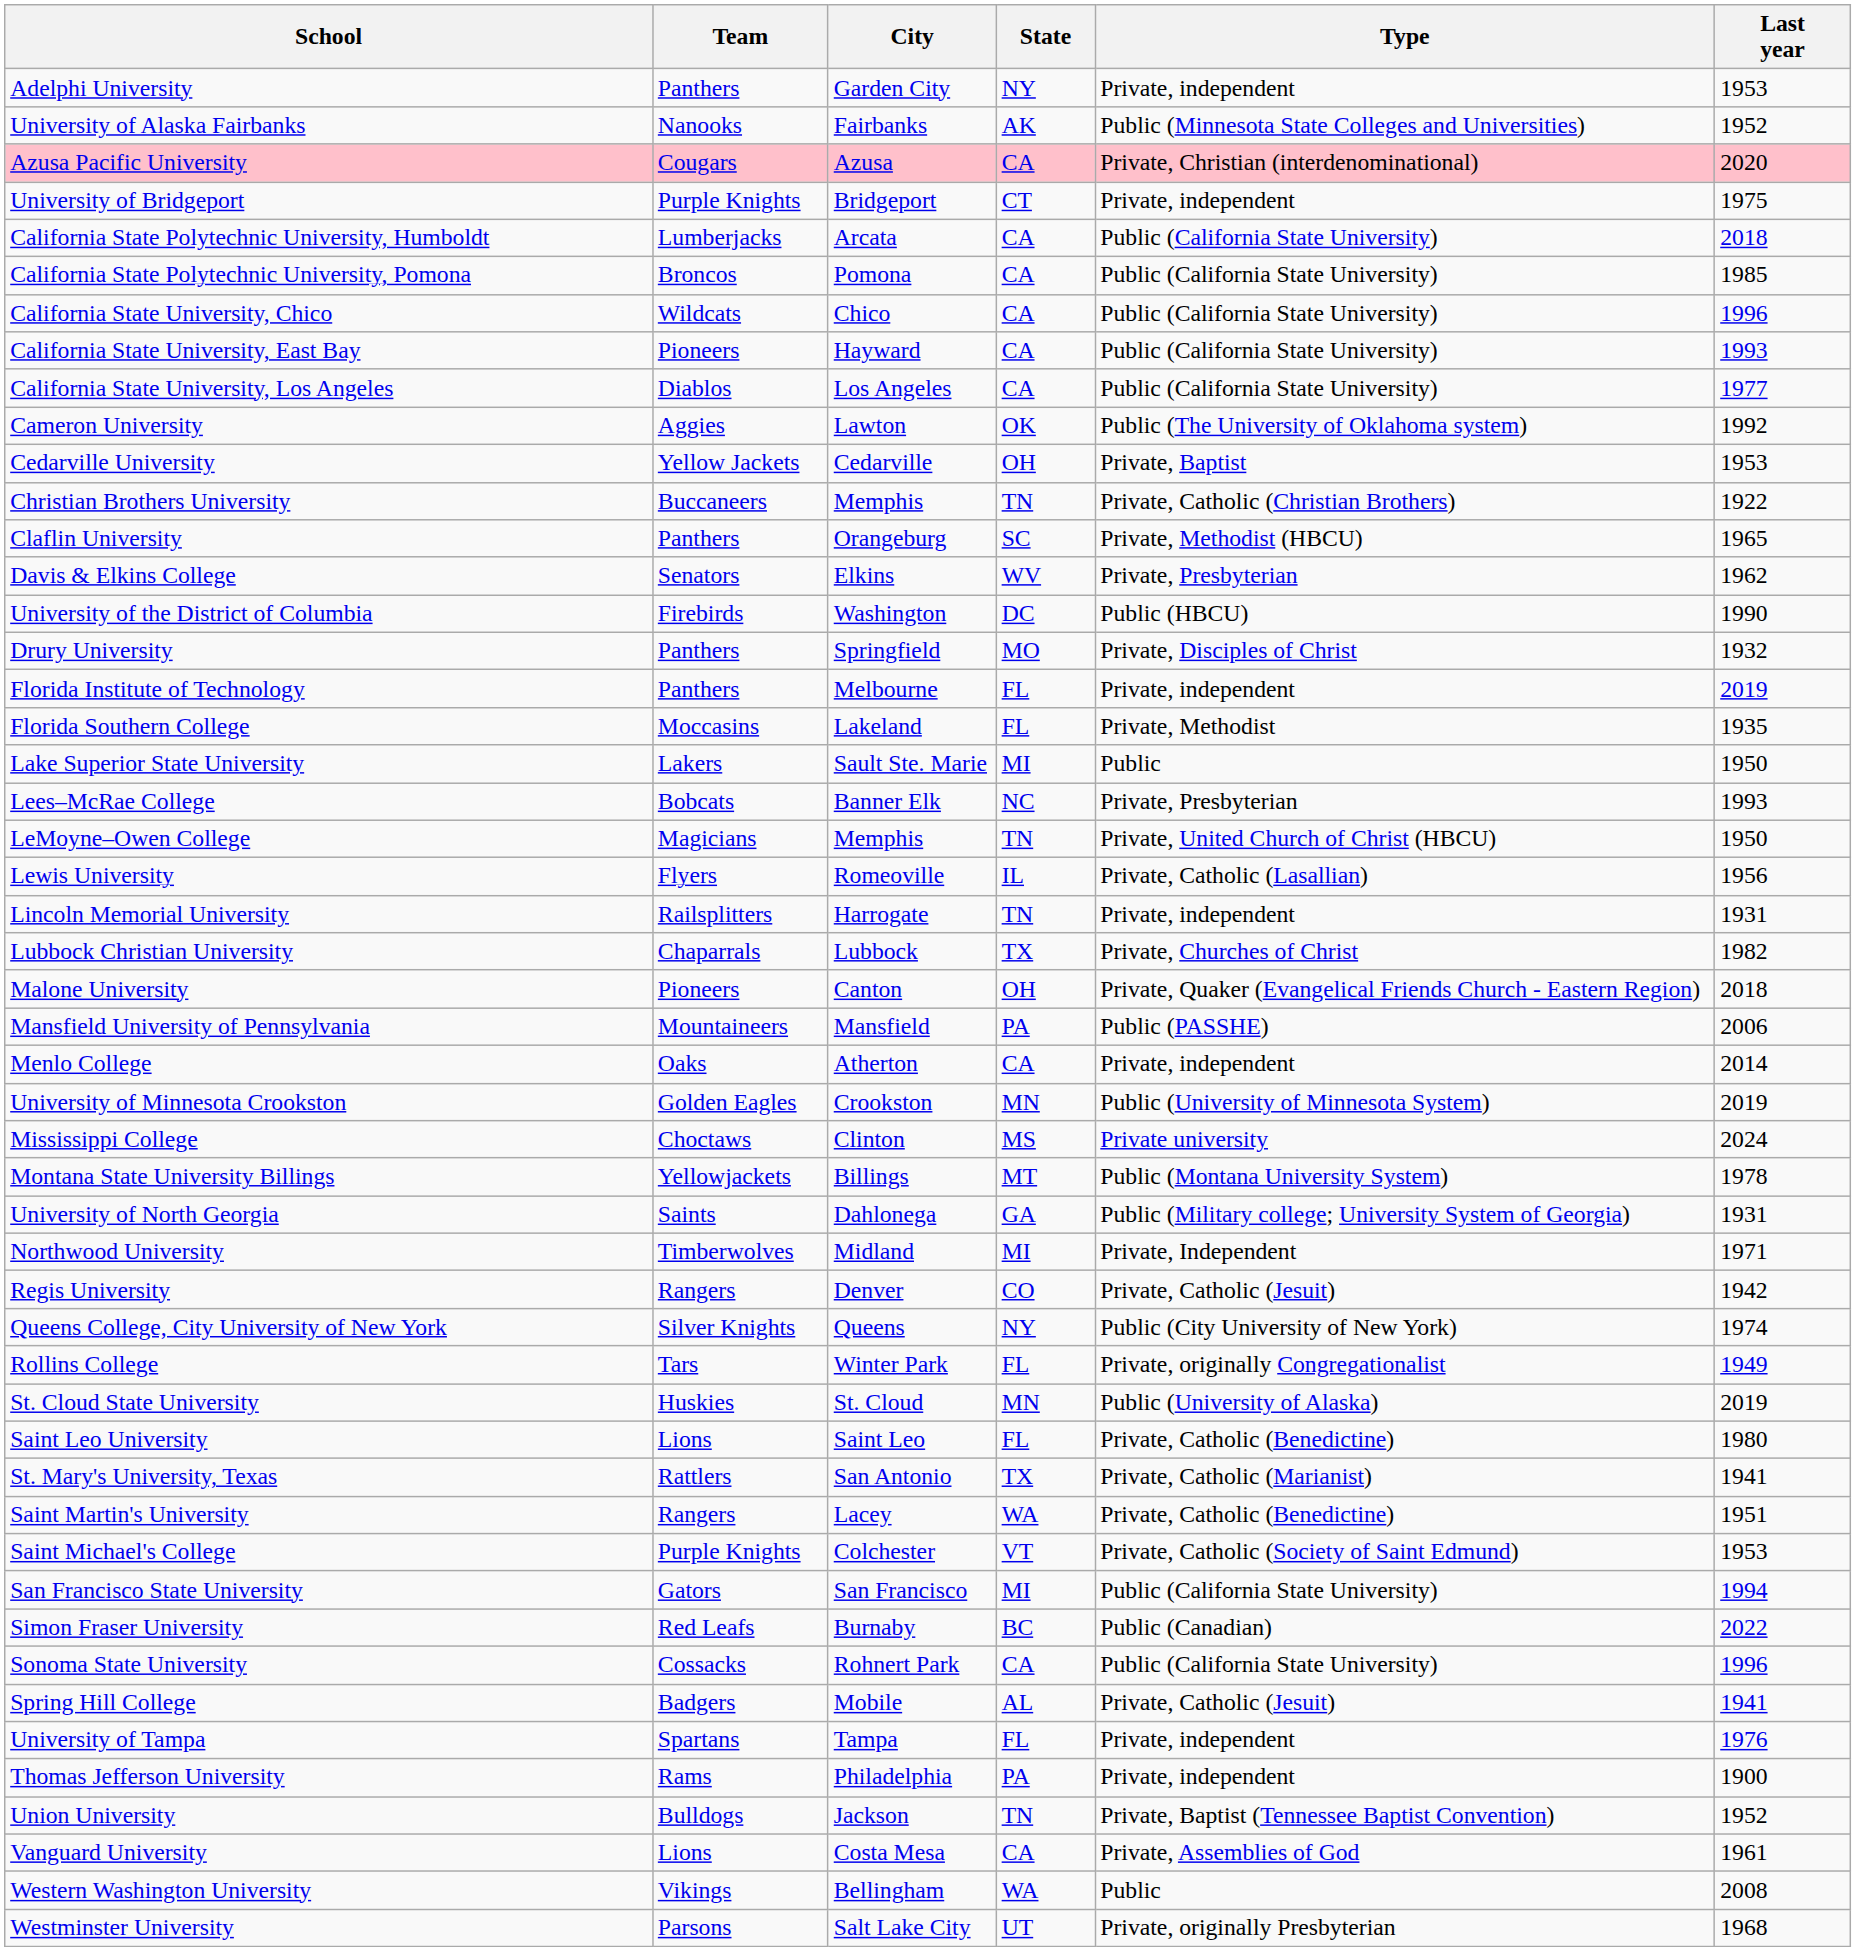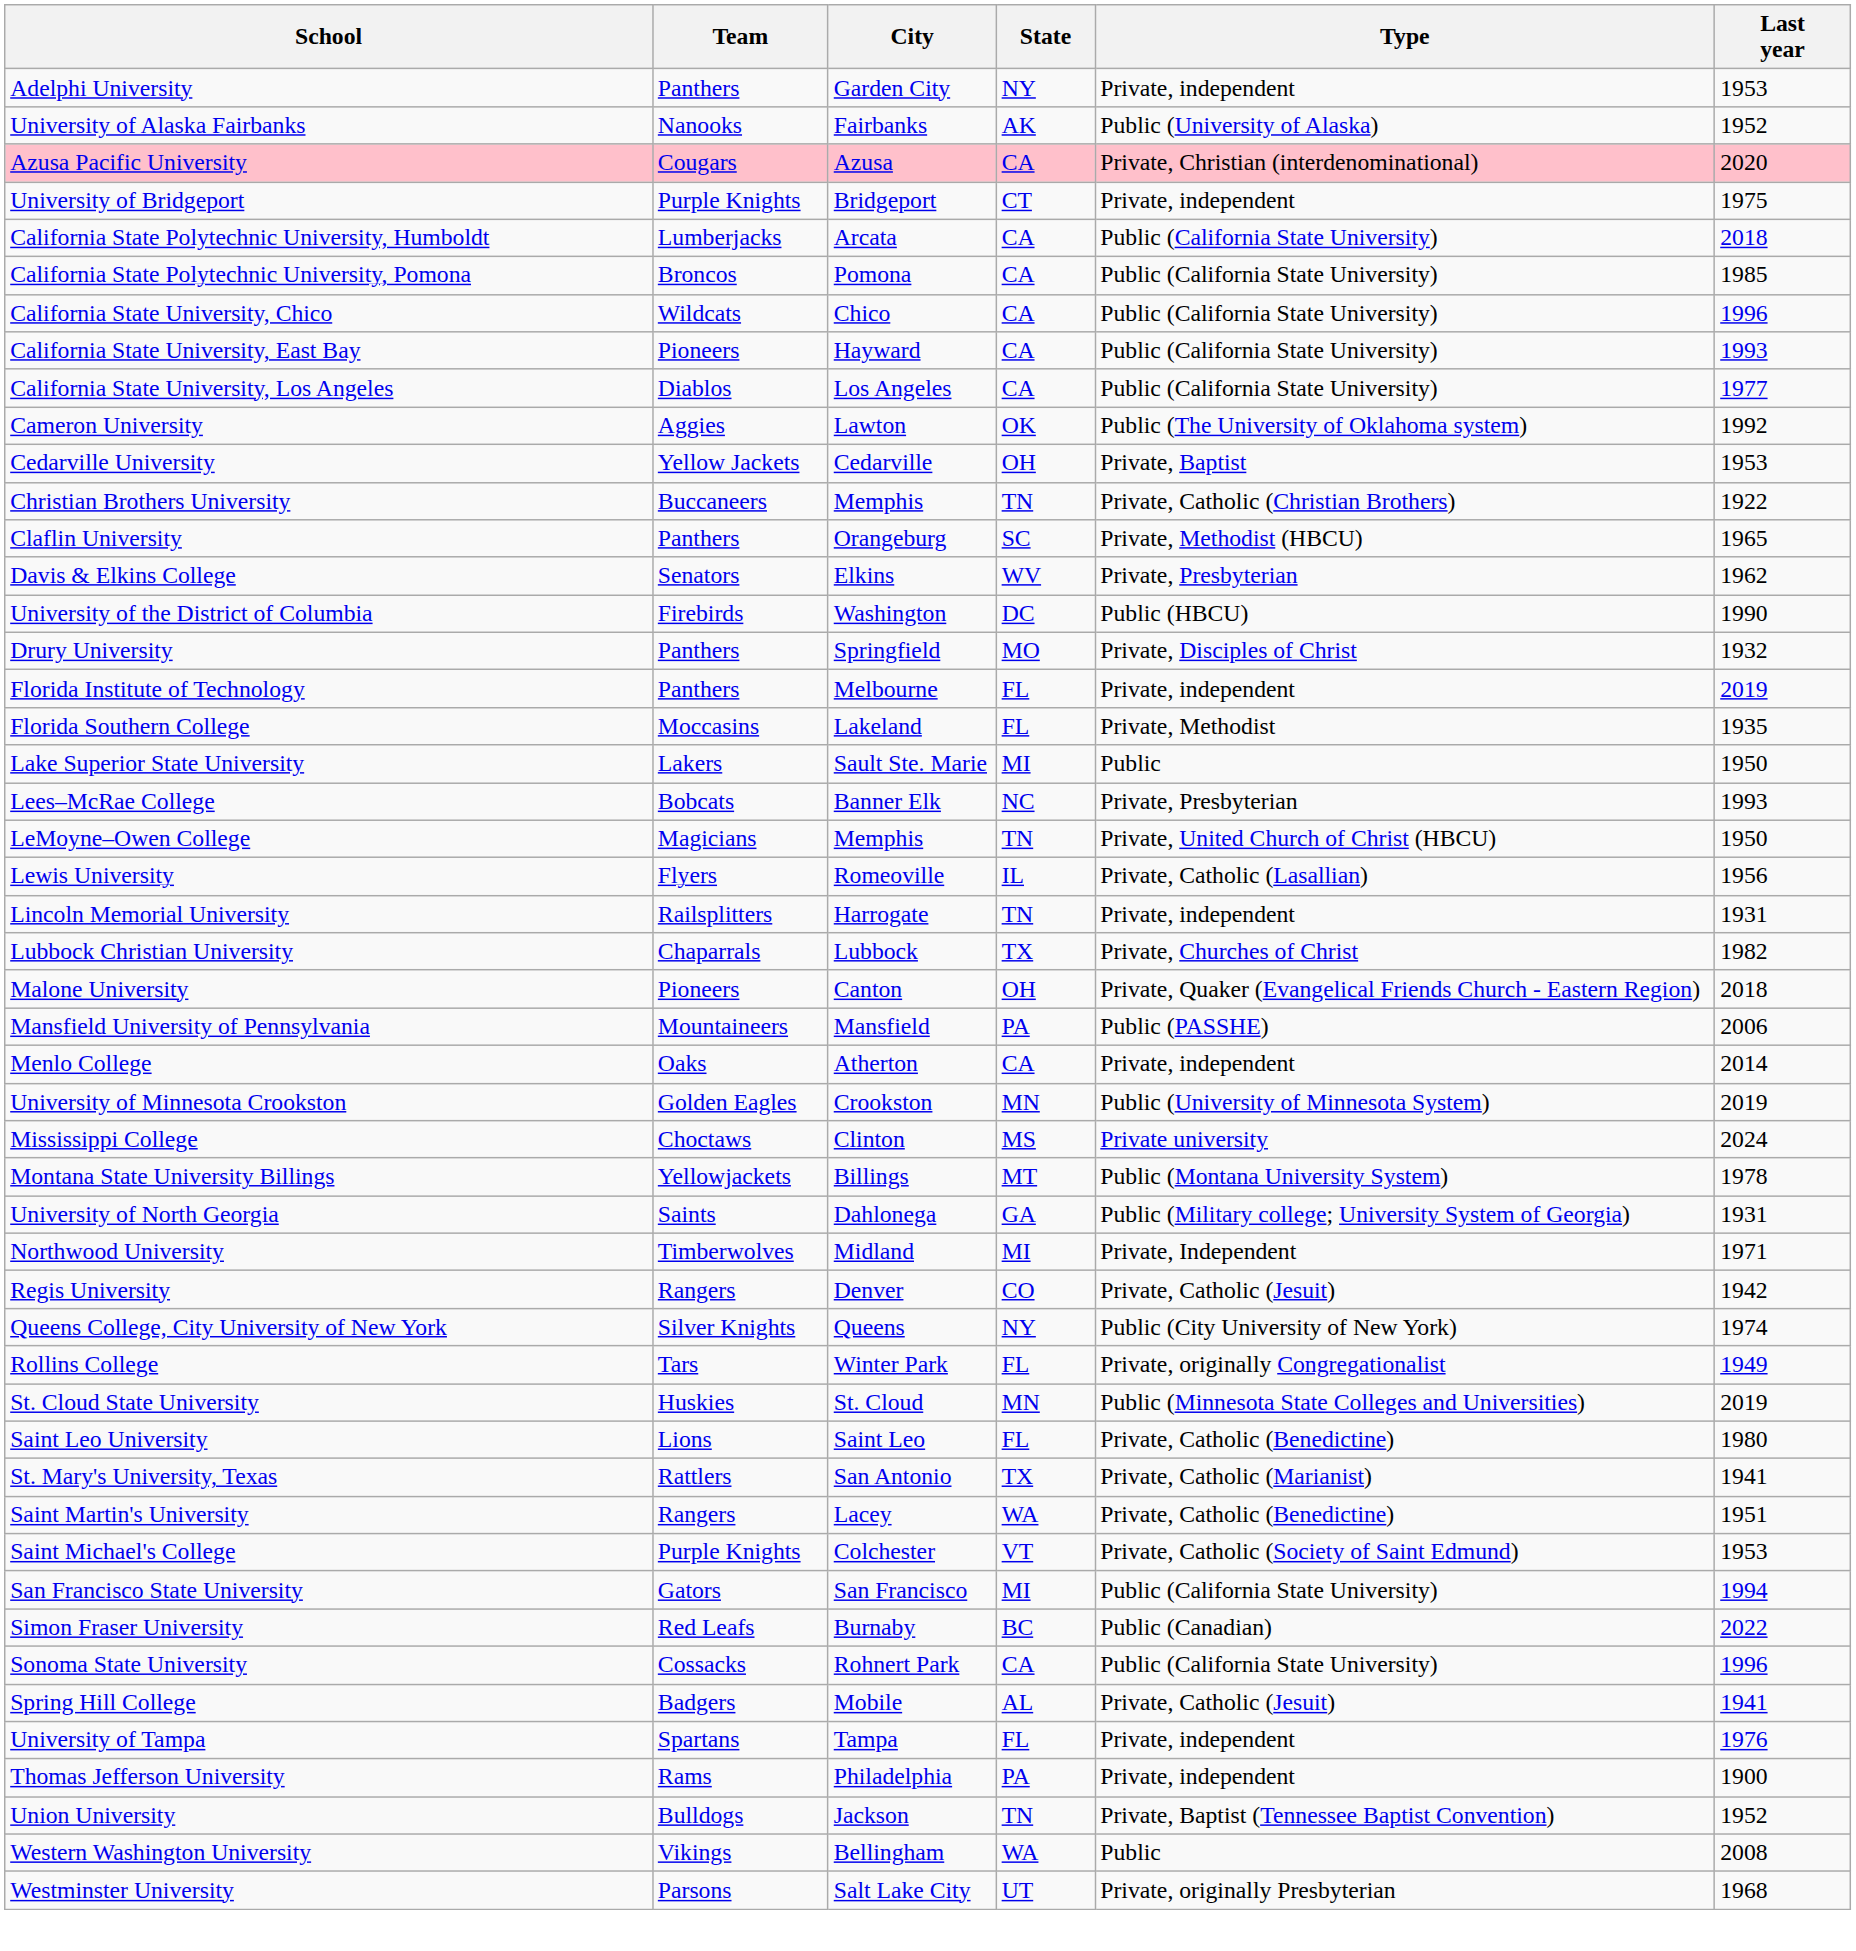University of Alaska Fairbanks | Type: Public (Minnesota State Colleges and Universities) -> Public (University of Alaska)
St. Cloud State University | Type: Public (University of Alaska) -> Public (Minnesota State Colleges and Universities)
- row: Vanguard University | Lions | Costa Mesa | CA | Private, Assemblies of God | 1961
